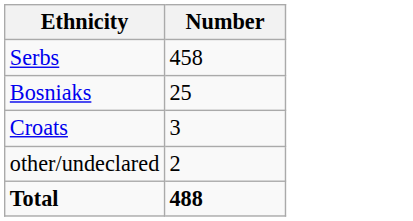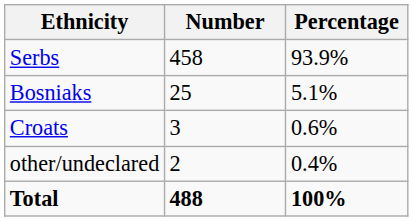+ column: Percentage | 93.9% | 5.1% | 0.6% | 0.4% | 100%
